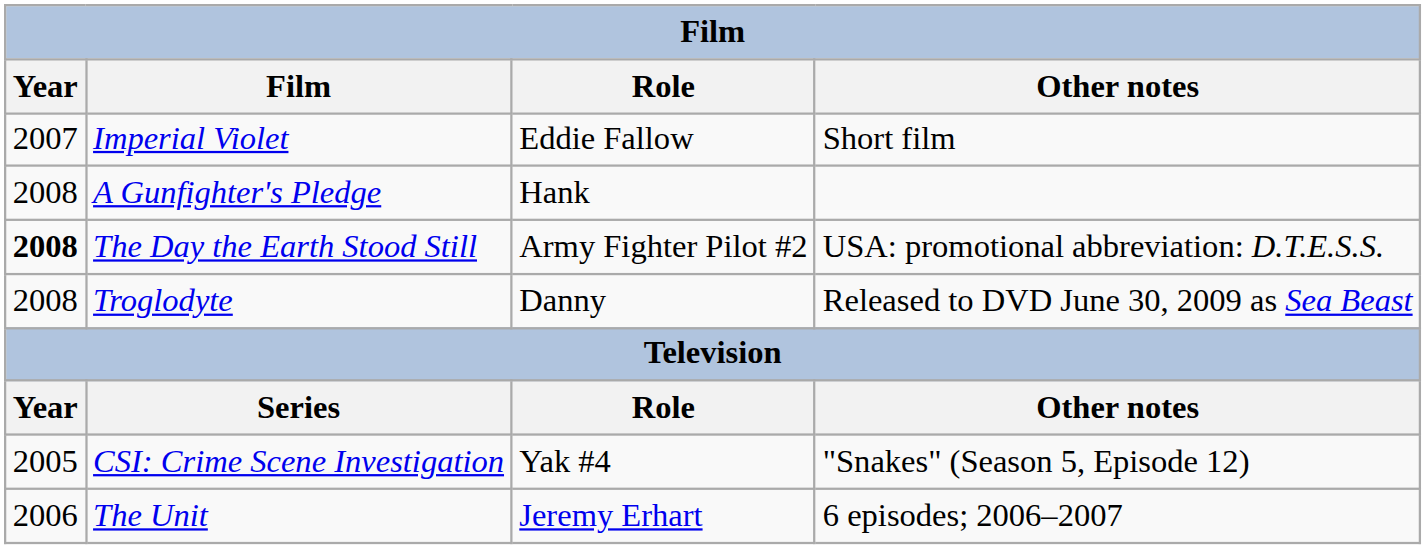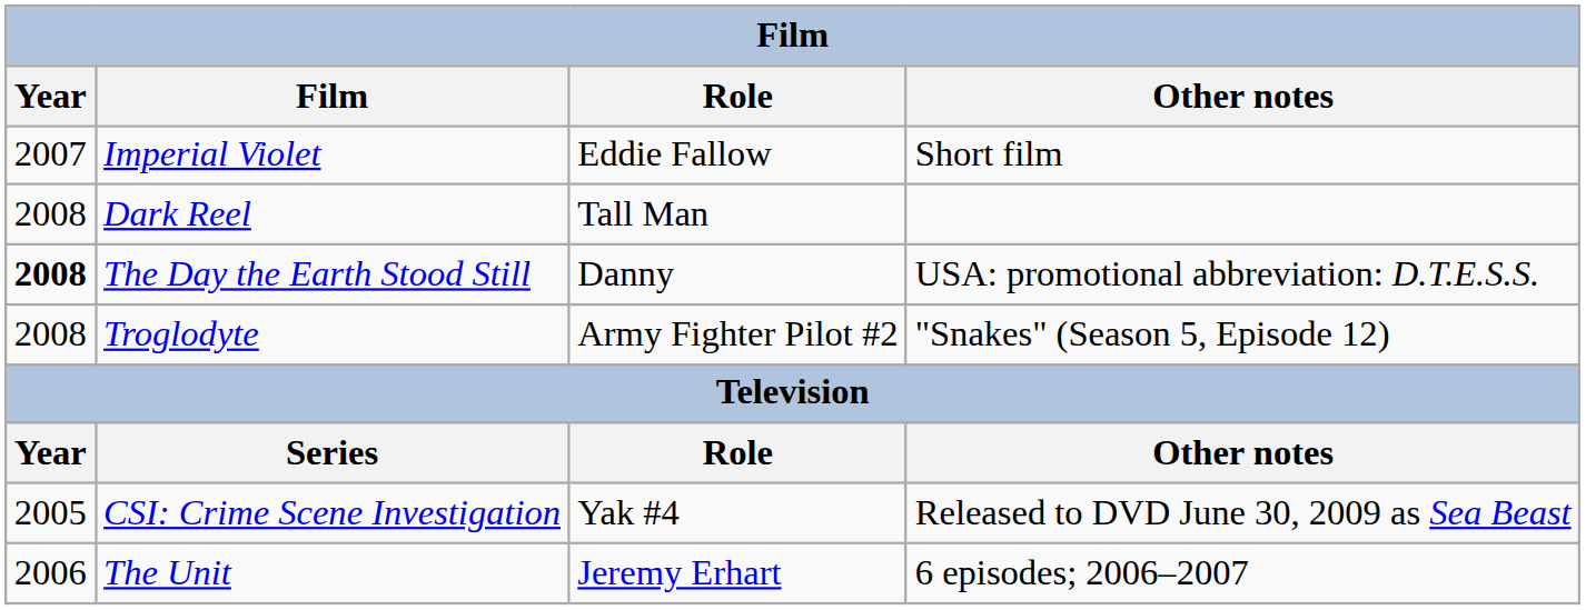- row: 2008 | A Gunfighter's Pledge | Hank
+ row: 2008 | Dark Reel | Tall Man
The Day the Earth Stood Still | Role: Army Fighter Pilot #2 -> Danny
Troglodyte | Role: Danny -> Army Fighter Pilot #2
Troglodyte | Other notes: Released to DVD June 30, 2009 as Sea Beast -> "Snakes" (Season 5, Episode 12)
CSI: Crime Scene Investigation | Other notes: "Snakes" (Season 5, Episode 12) -> Released to DVD June 30, 2009 as Sea Beast
